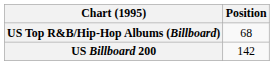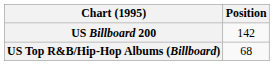rows swapped: US Billboard 200 <-> US Top R&B/Hip-Hop Albums (Billboard)
